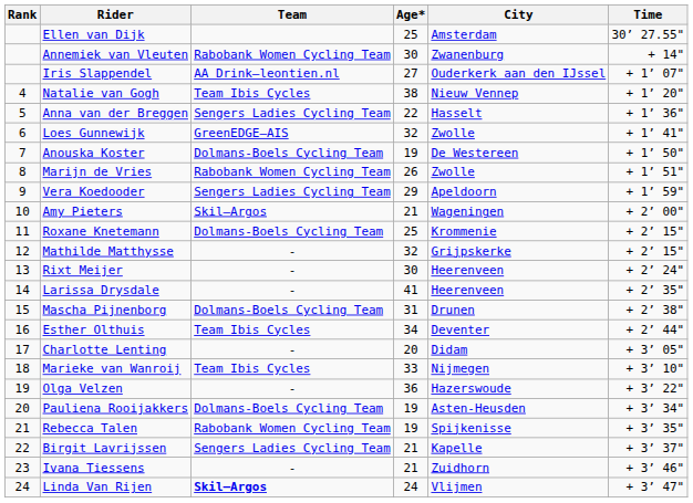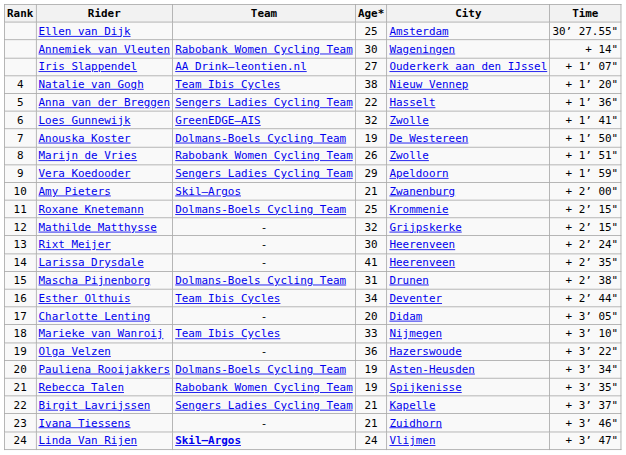Annemiek van Vleuten | City: Zwanenburg -> Wageningen
Amy Pieters | City: Wageningen -> Zwanenburg
